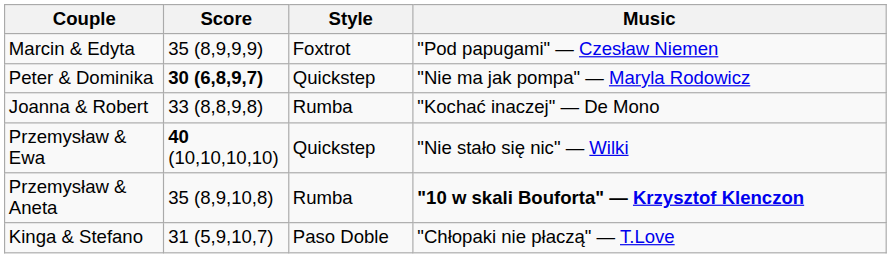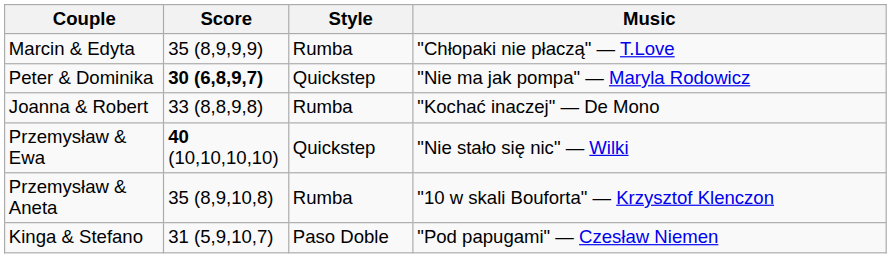Marcin & Edyta | Style: Foxtrot -> Rumba
Marcin & Edyta | Music: "Pod papugami" — Czesław Niemen -> "Chłopaki nie płaczą" — T.Love
Przemysław & Aneta | Music: bold -> normal
Kinga & Stefano | Music: "Chłopaki nie płaczą" — T.Love -> "Pod papugami" — Czesław Niemen
